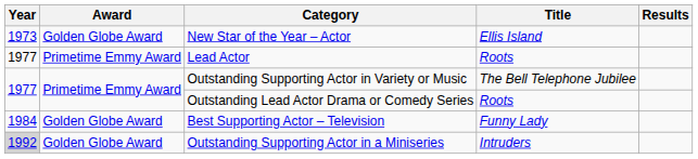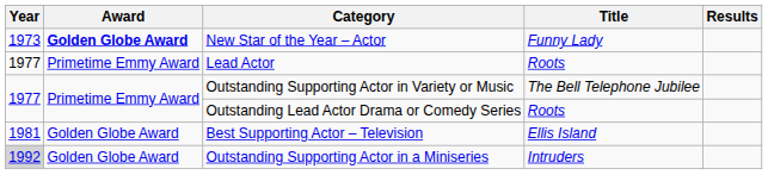New Star of the Year – Actor | Award: normal -> bold
New Star of the Year – Actor | Title: Ellis Island -> Funny Lady
Best Supporting Actor – Television | Year: 1984 -> 1981
Best Supporting Actor – Television | Title: Funny Lady -> Ellis Island
